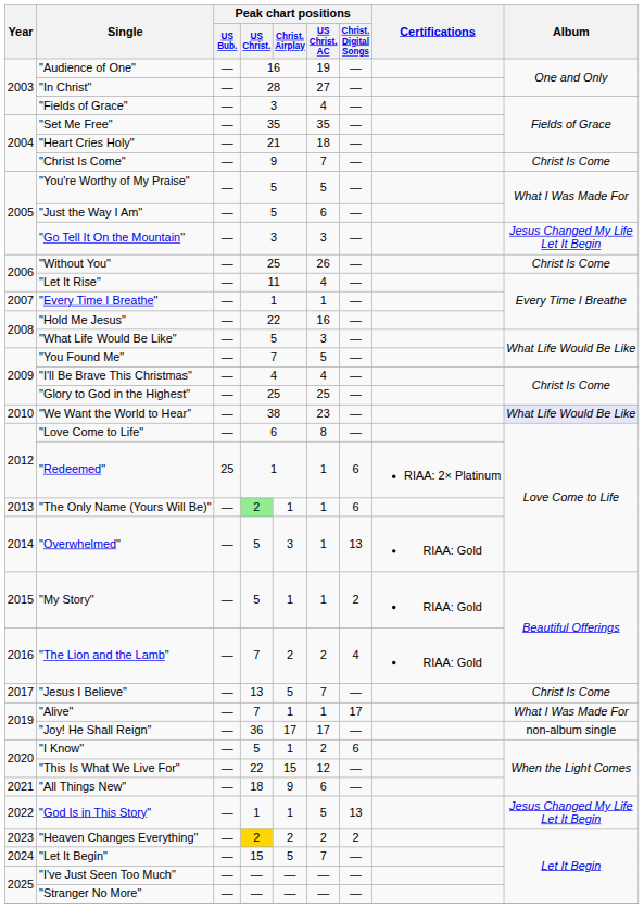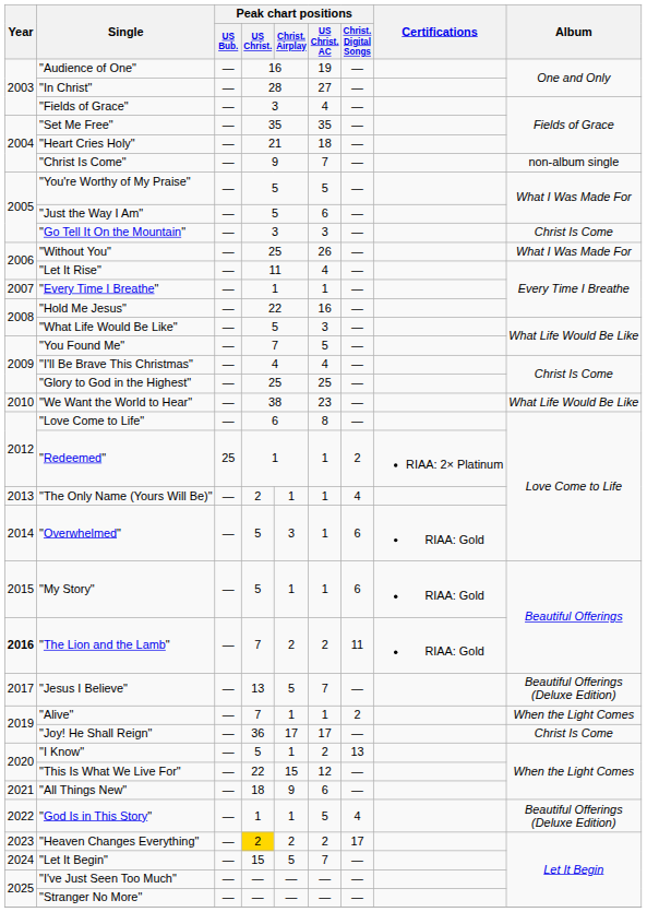"Christ Is Come" | Album: Christ Is Come -> non-album single
"Go Tell It On the Mountain" | Album: Jesus Changed My Life Let It Begin -> Christ Is Come
"Without You" | Album: Christ Is Come -> What I Was Made For
"We Want the World to Hear" | Album: lavender background -> no background
"Redeemed" | Peak chart positions / Christ. Digital Songs: 6 -> 2
"The Only Name (Yours Will Be)" | Peak chart positions / US Christ.: lightgreen background -> no background
"The Only Name (Yours Will Be)" | Peak chart positions / Christ. Digital Songs: 6 -> 4
"Overwhelmed" | Peak chart positions / Christ. Digital Songs: 13 -> 6
"My Story" | Peak chart positions / Christ. Digital Songs: 2 -> 6
"The Lion and the Lamb" | Year: normal -> bold
"The Lion and the Lamb" | Peak chart positions / Christ. Digital Songs: 4 -> 11
"Jesus I Believe" | Album: Christ Is Come -> Beautiful Offerings (Deluxe Edition)
"Alive" | Peak chart positions / Christ. Digital Songs: 17 -> 2
"Alive" | Album: What I Was Made For -> When the Light Comes
"Joy! He Shall Reign" | Album: non-album single -> Christ Is Come
"I Know" | Peak chart positions / Christ. Digital Songs: 6 -> 13
"God Is in This Story" | Peak chart positions / Christ. Digital Songs: 13 -> 4
"God Is in This Story" | Album: Jesus Changed My Life Let It Begin -> Beautiful Offerings (Deluxe Edition)
"Heaven Changes Everything" | Peak chart positions / Christ. Digital Songs: 2 -> 17
